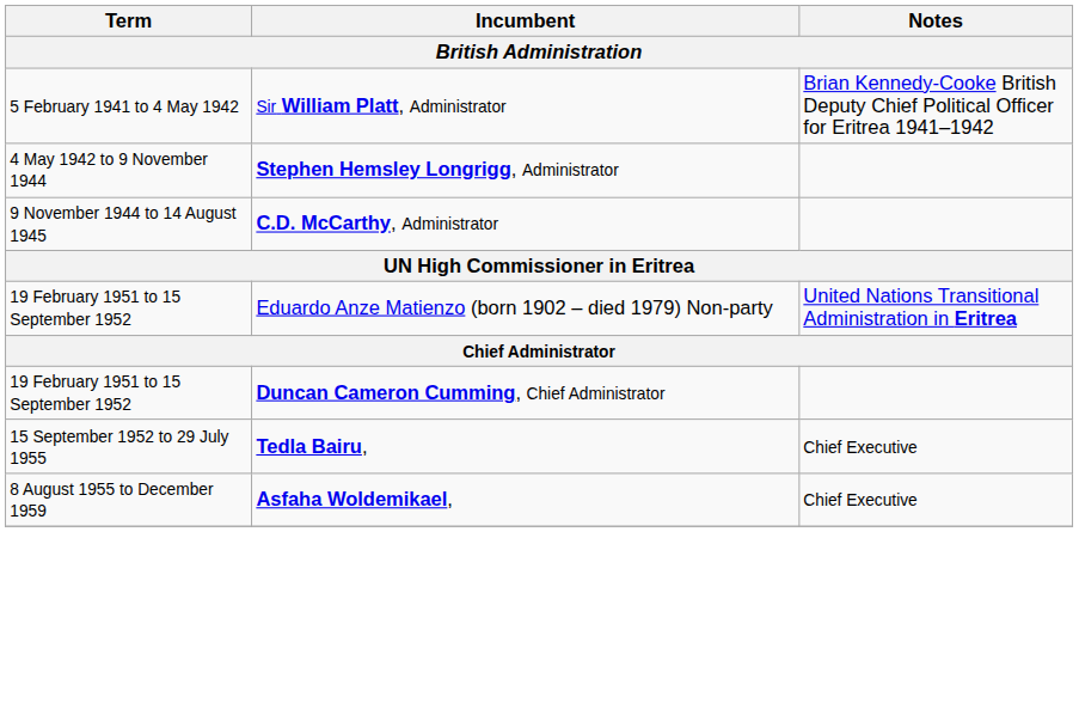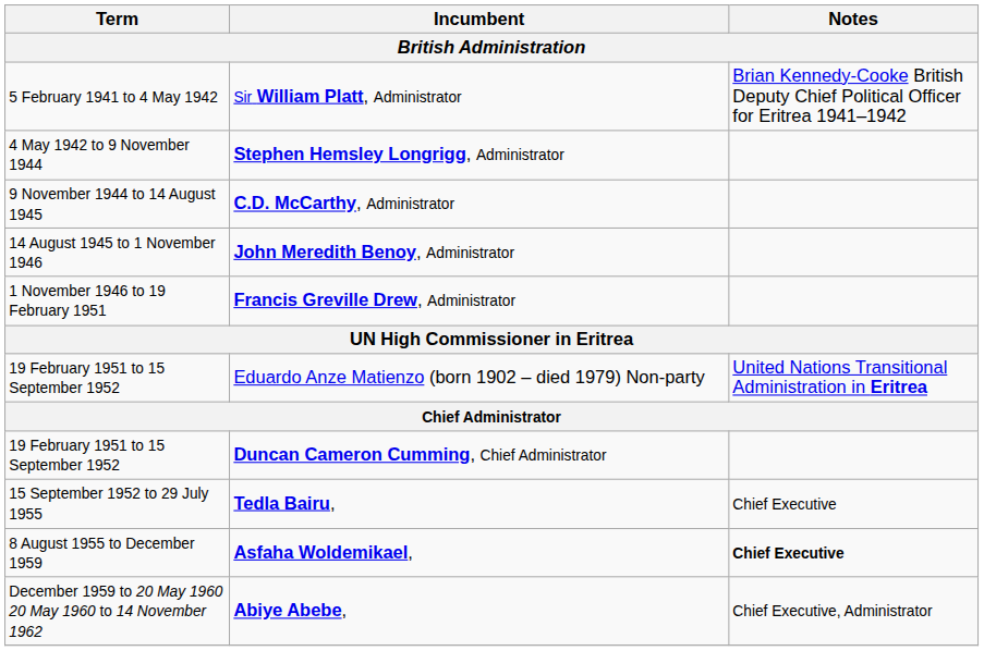+ row: 14 August 1945 to 1 November 1946 | John Meredith Benoy, Administrator
+ row: 1 November 1946 to 19 February 1951 | Francis Greville Drew, Administrator
Asfaha Woldemikael, | Notes: normal -> bold
+ row: December 1959 to 20 May 1960 20 May 1960 to 14 November 1962 | Abiye Abebe, | Chief Executive, Administrator
